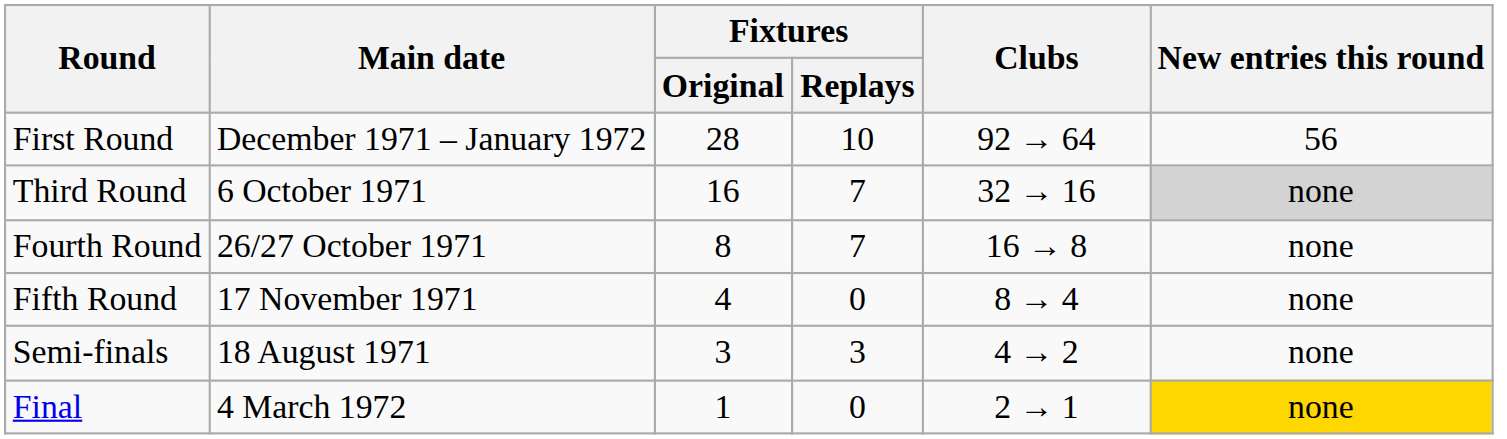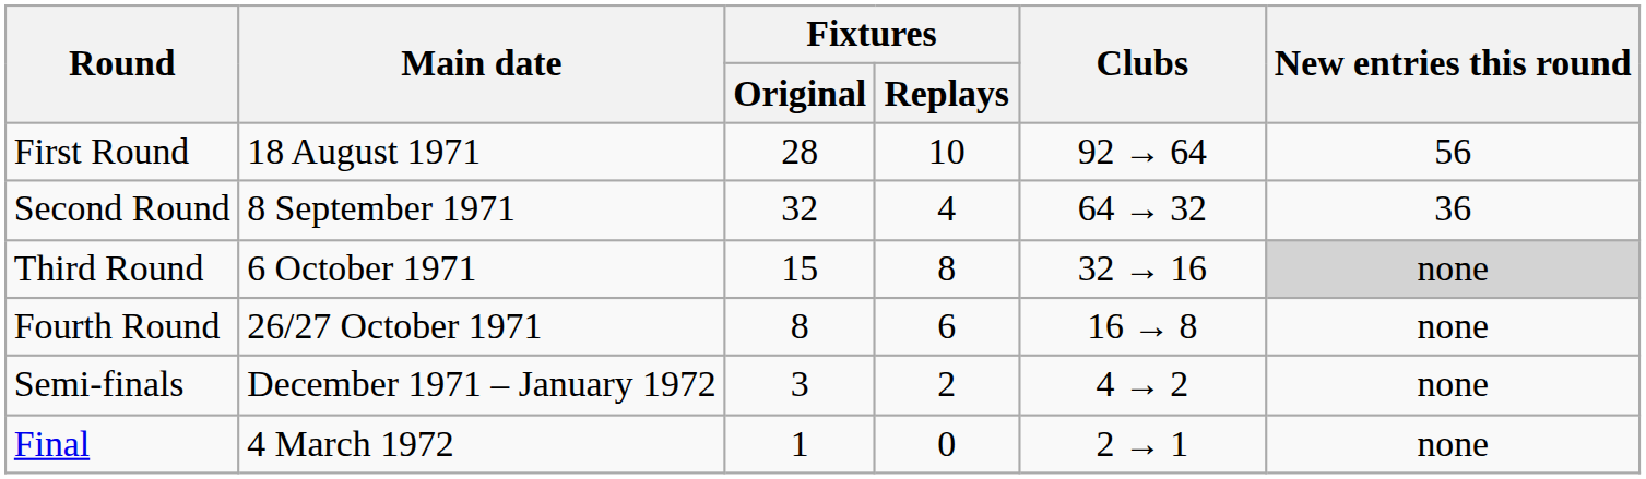First Round | Main date: December 1971 – January 1972 -> 18 August 1971
+ row: Second Round | 8 September 1971 | 32 | 4 | 64 → 32 | 36
Third Round | Fixtures / Original: 16 -> 15
Third Round | Fixtures / Replays: 7 -> 8
Fourth Round | Fixtures / Replays: 7 -> 6
- row: Fifth Round | 17 November 1971 | 4 | 0 | 8 → 4 | none
Semi-finals | Main date: 18 August 1971 -> December 1971 – January 1972
Semi-finals | Fixtures / Replays: 3 -> 2
Final | New entries this round: gold background -> no background
